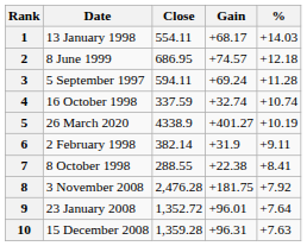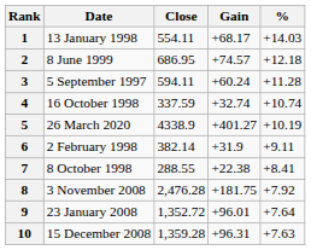3 | Gain: +69.24 -> +60.24
